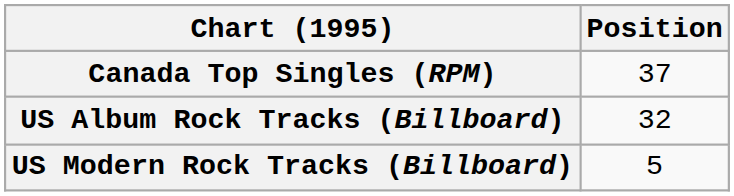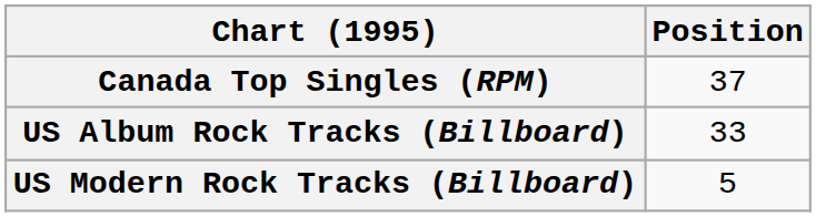US Album Rock Tracks (Billboard) | Position: 32 -> 33
